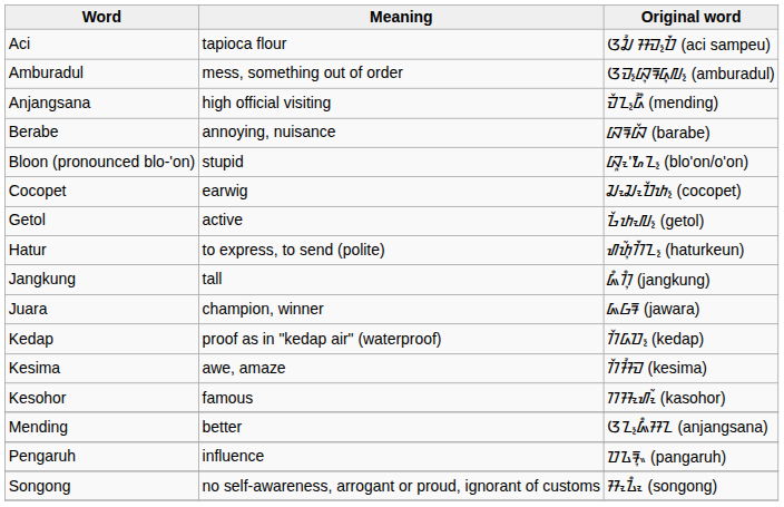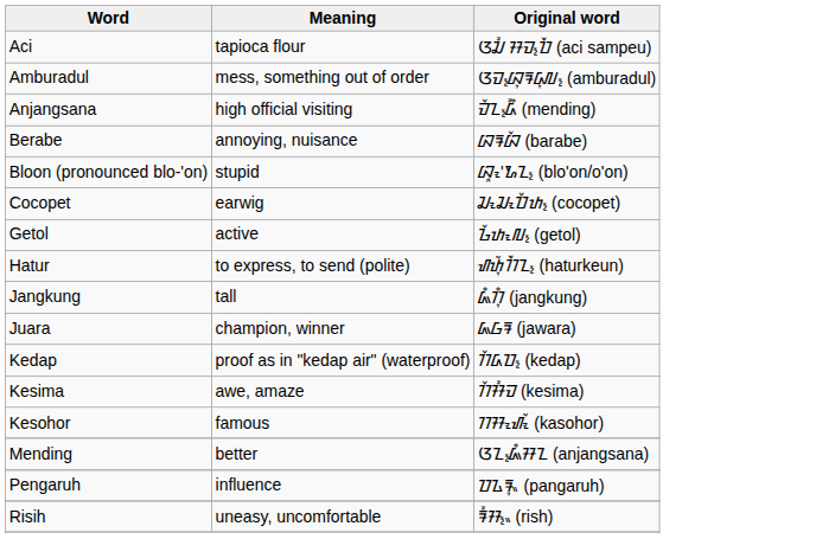+ row: Risih | uneasy, uncomfortable | ᮛᮤᮞ᮪ᮂ (rish)
- row: Songong | no self-awareness, arrogant or proud, ignorant of customs | ᮞᮧᮍᮧᮀ (songong)
